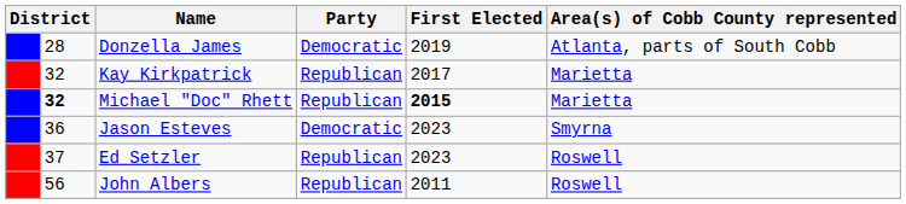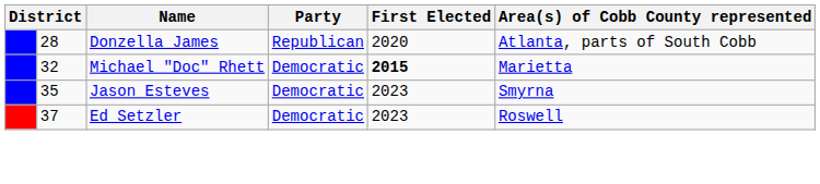Donzella James | Party: Democratic -> Republican
Donzella James | First Elected: 2019 -> 2020
- row: 32 | Kay Kirkpatrick | Republican | 2017 | Marietta
Michael "Doc" Rhett | column 2: bold -> normal
Michael "Doc" Rhett | Party: Republican -> Democratic
Jason Esteves | column 2: 36 -> 35
Ed Setzler | Party: Republican -> Democratic
- row: 56 | John Albers | Republican | 2011 | Roswell
